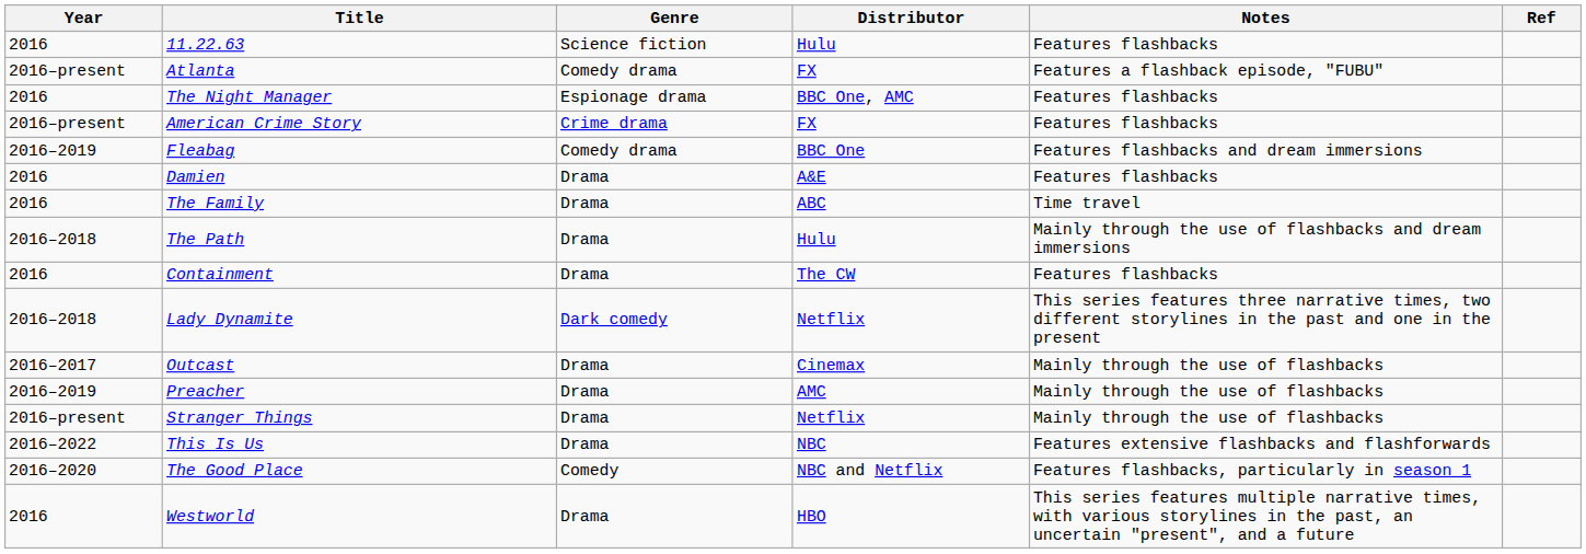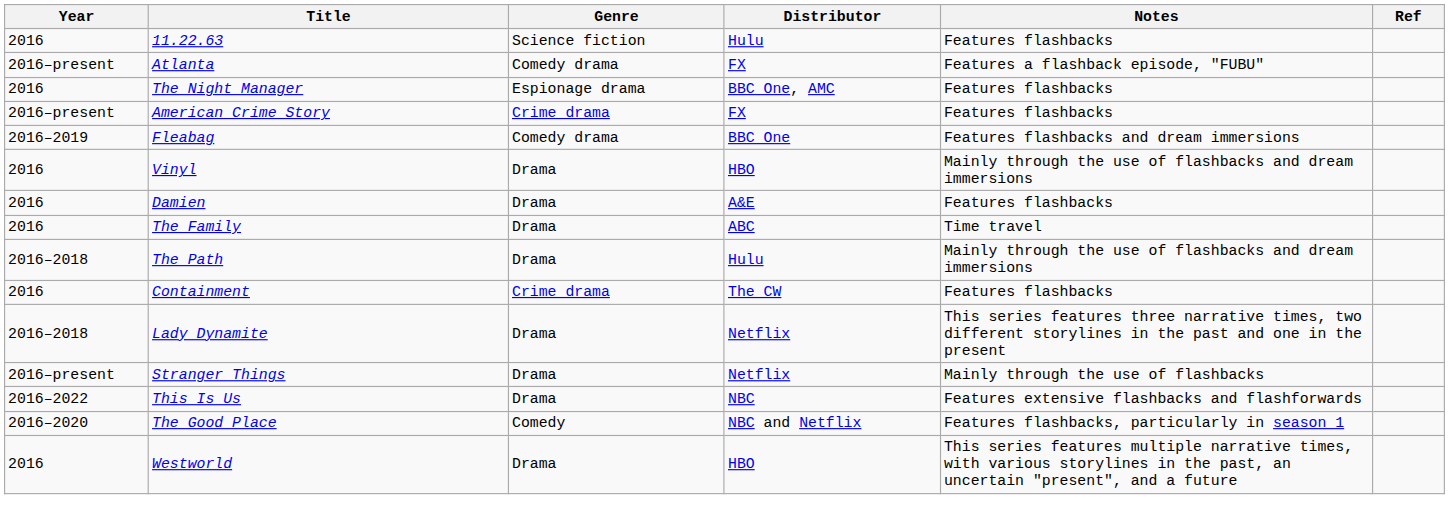+ row: 2016 | Vinyl | Drama | HBO | Mainly through the use of flashbacks and dream immersions
Containment | Genre: Drama -> Crime drama
Lady Dynamite | Genre: Dark comedy -> Drama
- row: 2016–2017 | Outcast | Drama | Cinemax | Mainly through the use of flashbacks
- row: 2016–2019 | Preacher | Drama | AMC | Mainly through the use of flashbacks
